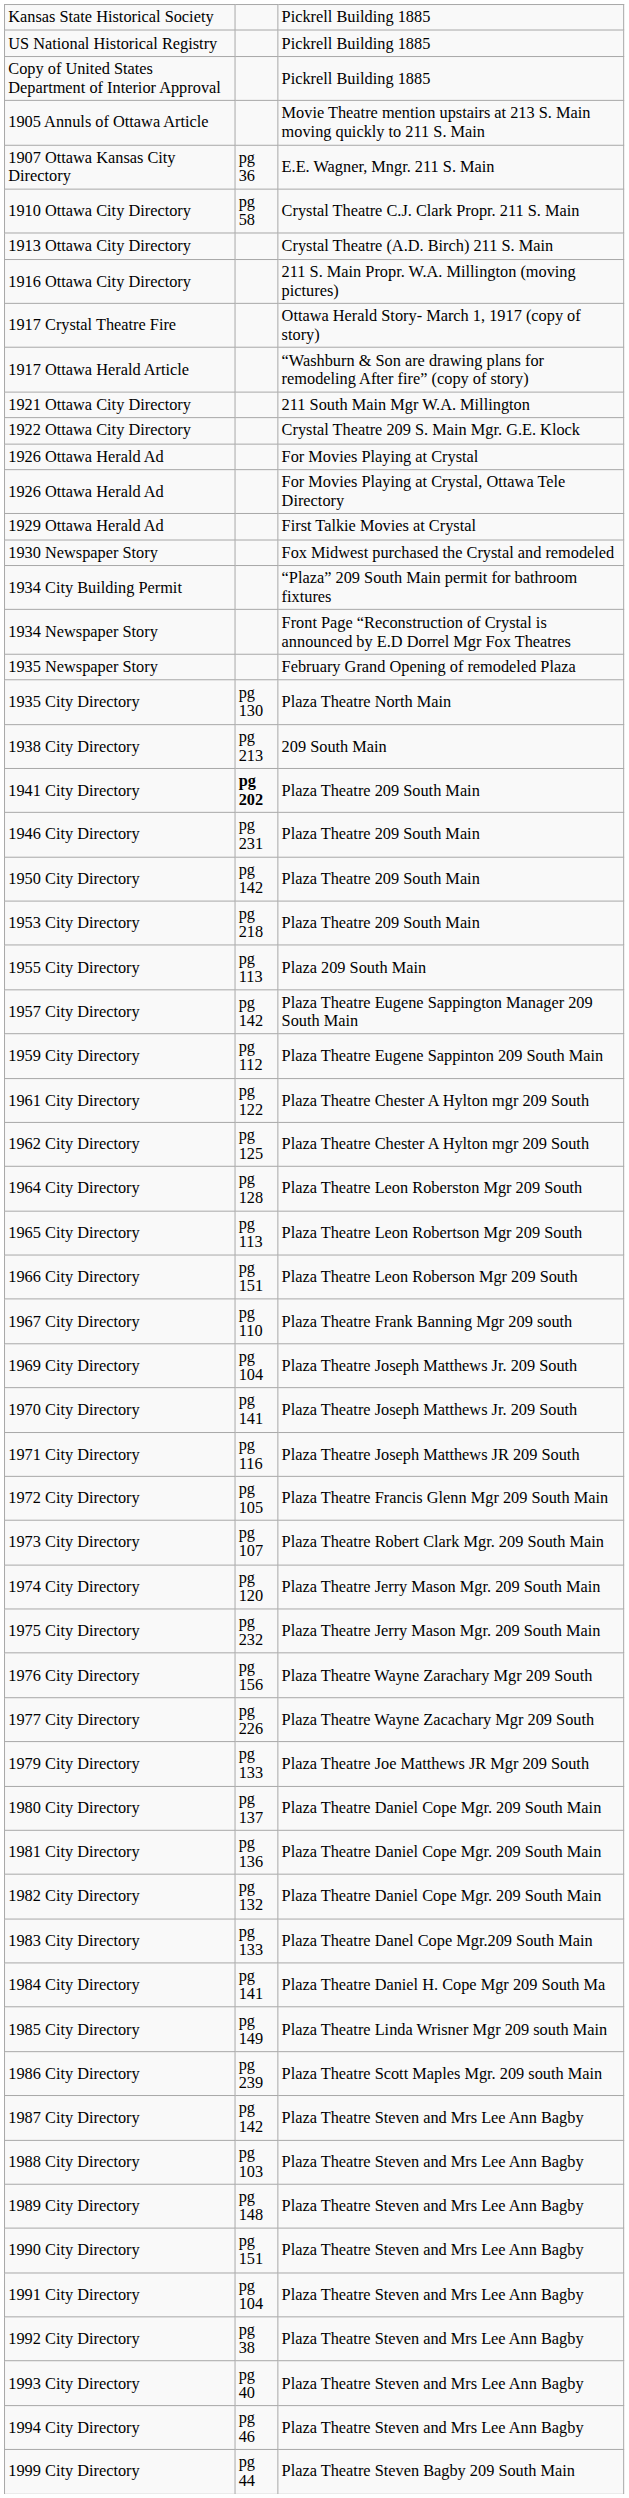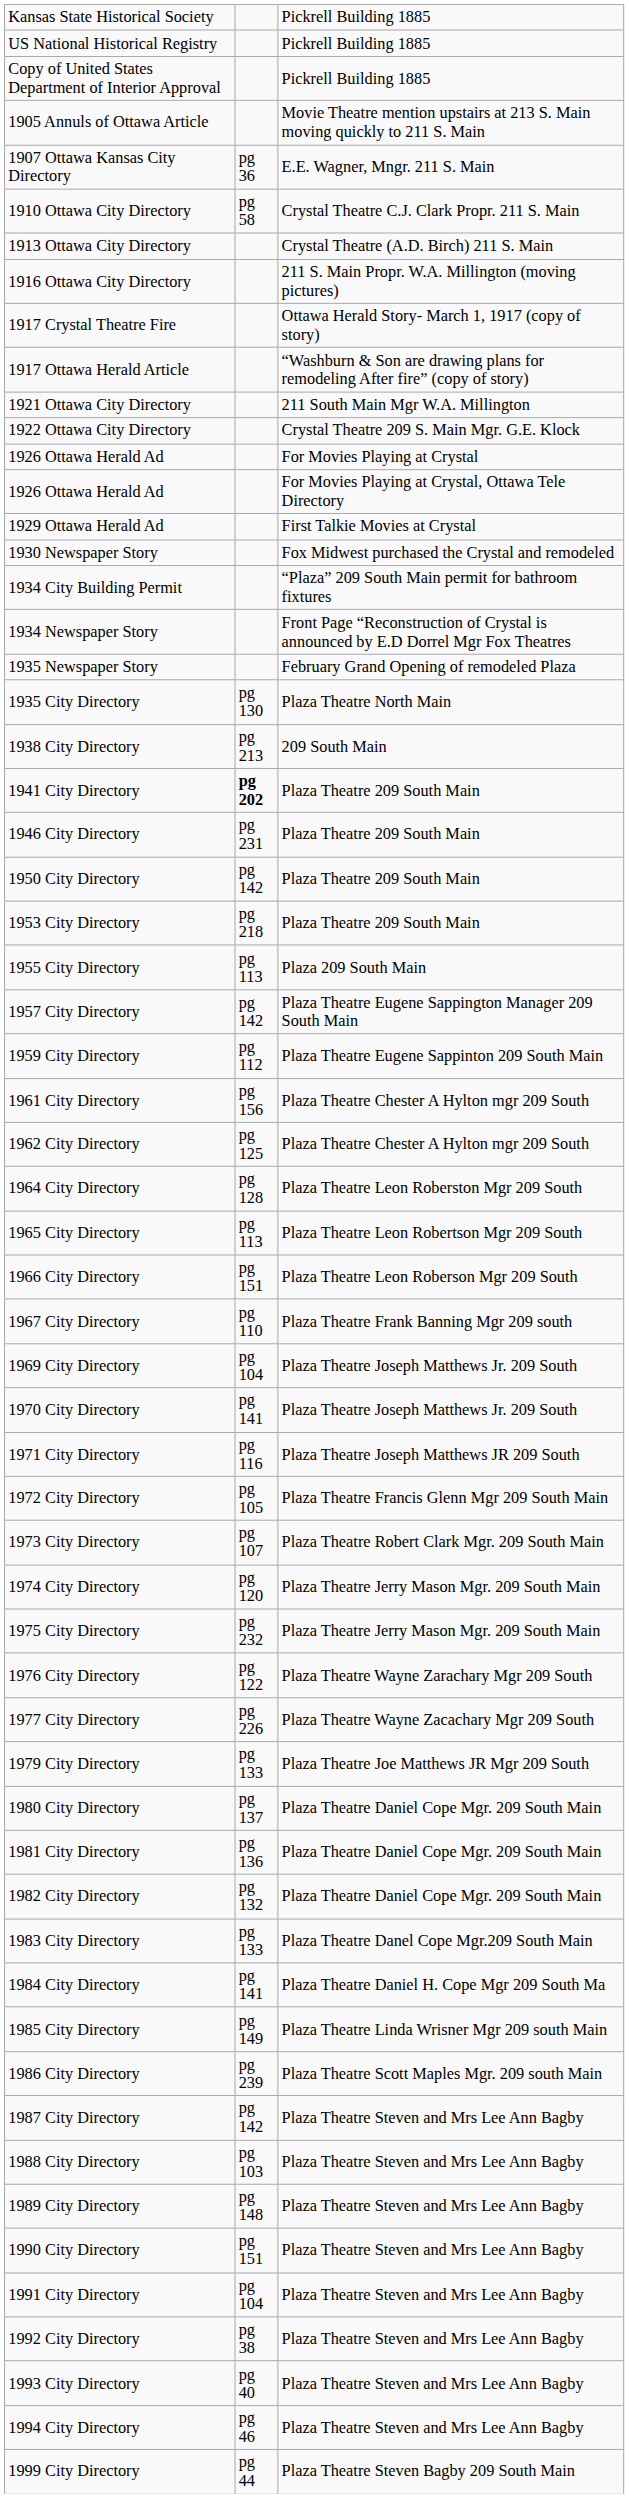1961 City Directory | column 2: pg 122 -> pg 156
1976 City Directory | column 2: pg 156 -> pg 122
